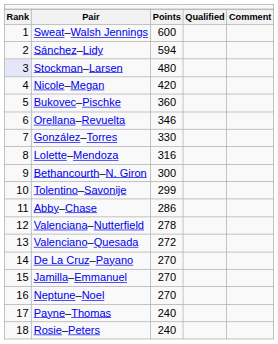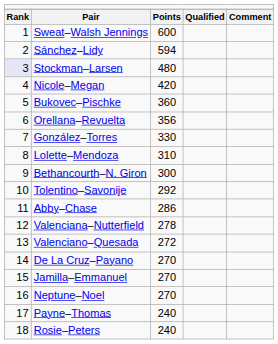Orellana–Revuelta | column 3: 346 -> 356
Lolette–Mendoza | column 3: 316 -> 310
Tolentino–Savonije | column 3: 299 -> 292
